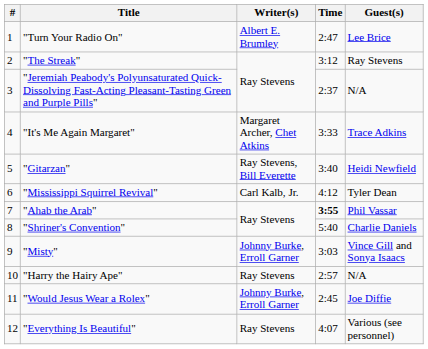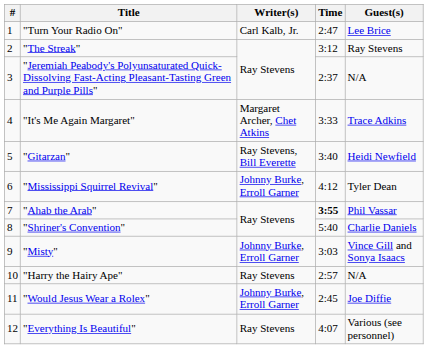"Turn Your Radio On" | Writer(s): Albert E. Brumley -> Carl Kalb, Jr.
"Mississippi Squirrel Revival" | Writer(s): Carl Kalb, Jr. -> Johnny Burke, Erroll Garner
